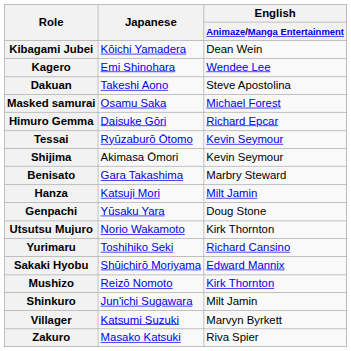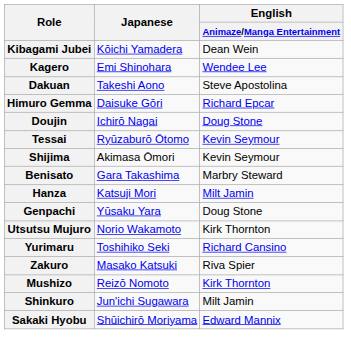- row: Masked samurai | Osamu Saka | Michael Forest
+ row: Doujin | Ichirō Nagai | Doug Stone
rows swapped: Zakuro <-> Sakaki Hyobu
- row: Villager | Katsumi Suzuki | Marvyn Byrkett
